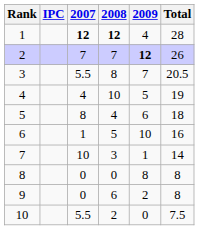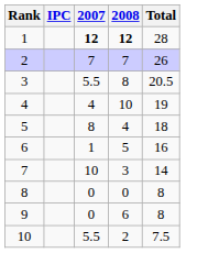- column: 2009 | 4 | 12 | 7 | 5 | 6 | 10 | 1 | 8 | 2 | 0
